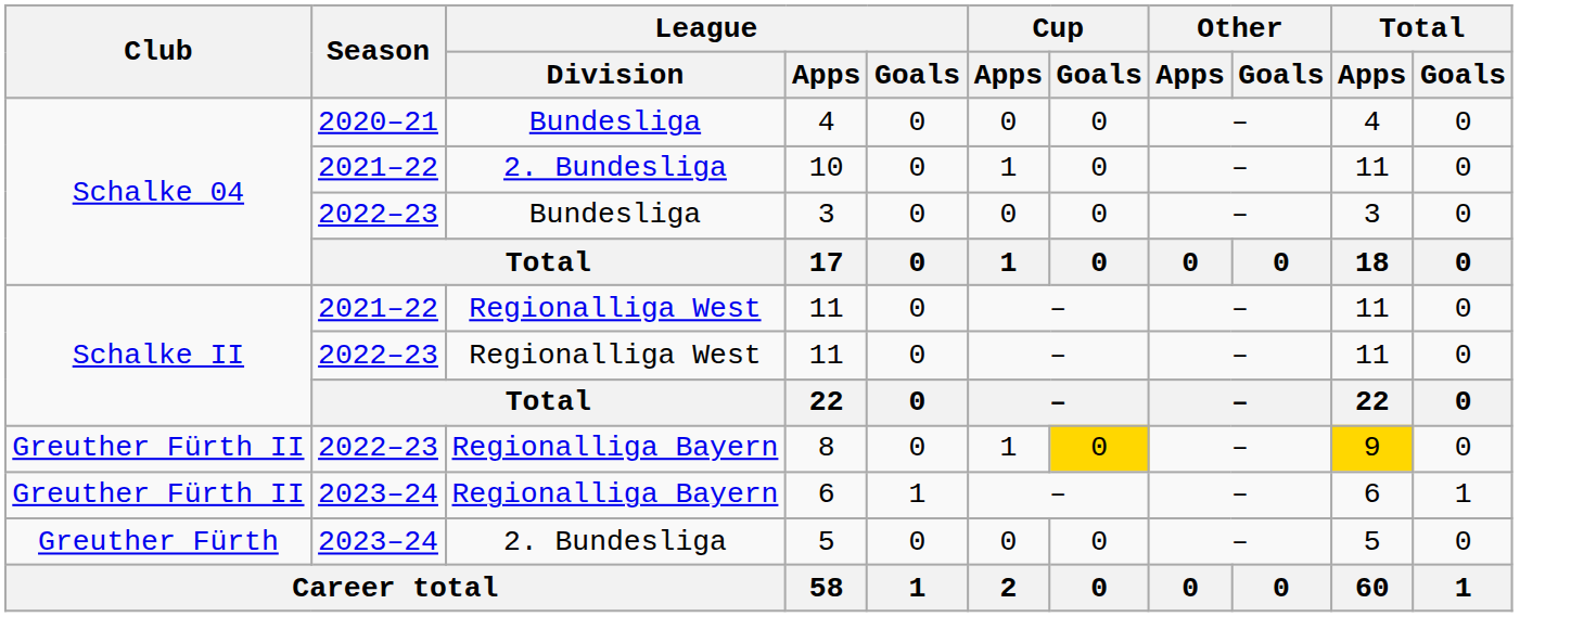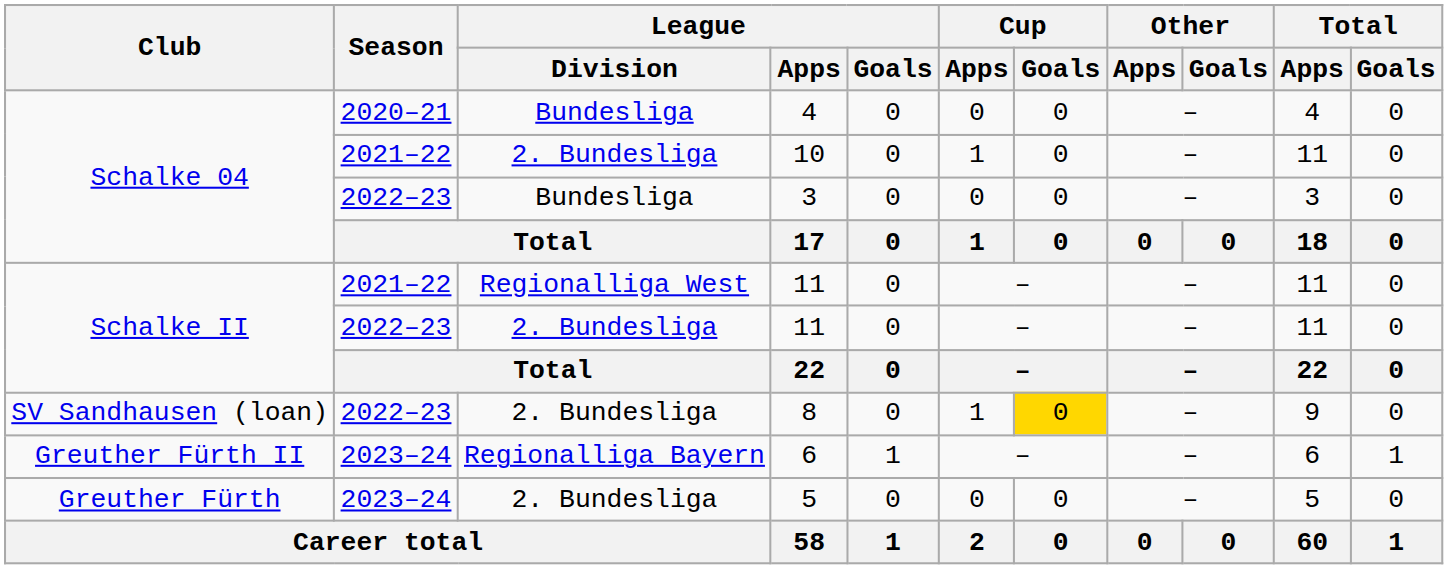2022–23 / 11 | League / Division: Regionalliga West -> 2. Bundesliga
8 | Club: Greuther Fürth II -> SV Sandhausen (loan)
8 | League / Division: Regionalliga Bayern -> 2. Bundesliga
8 | Total / Apps: gold background -> no background
